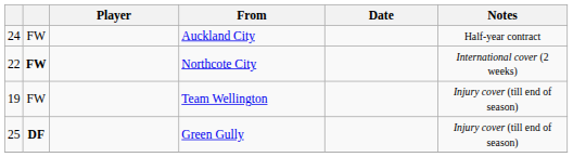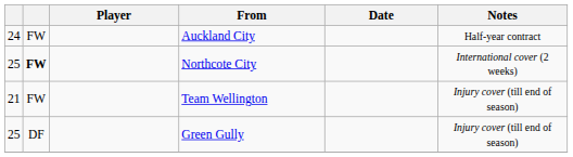Northcote City | column 1: 22 -> 25
Team Wellington | column 1: 19 -> 21
Green Gully | column 2: bold -> normal
